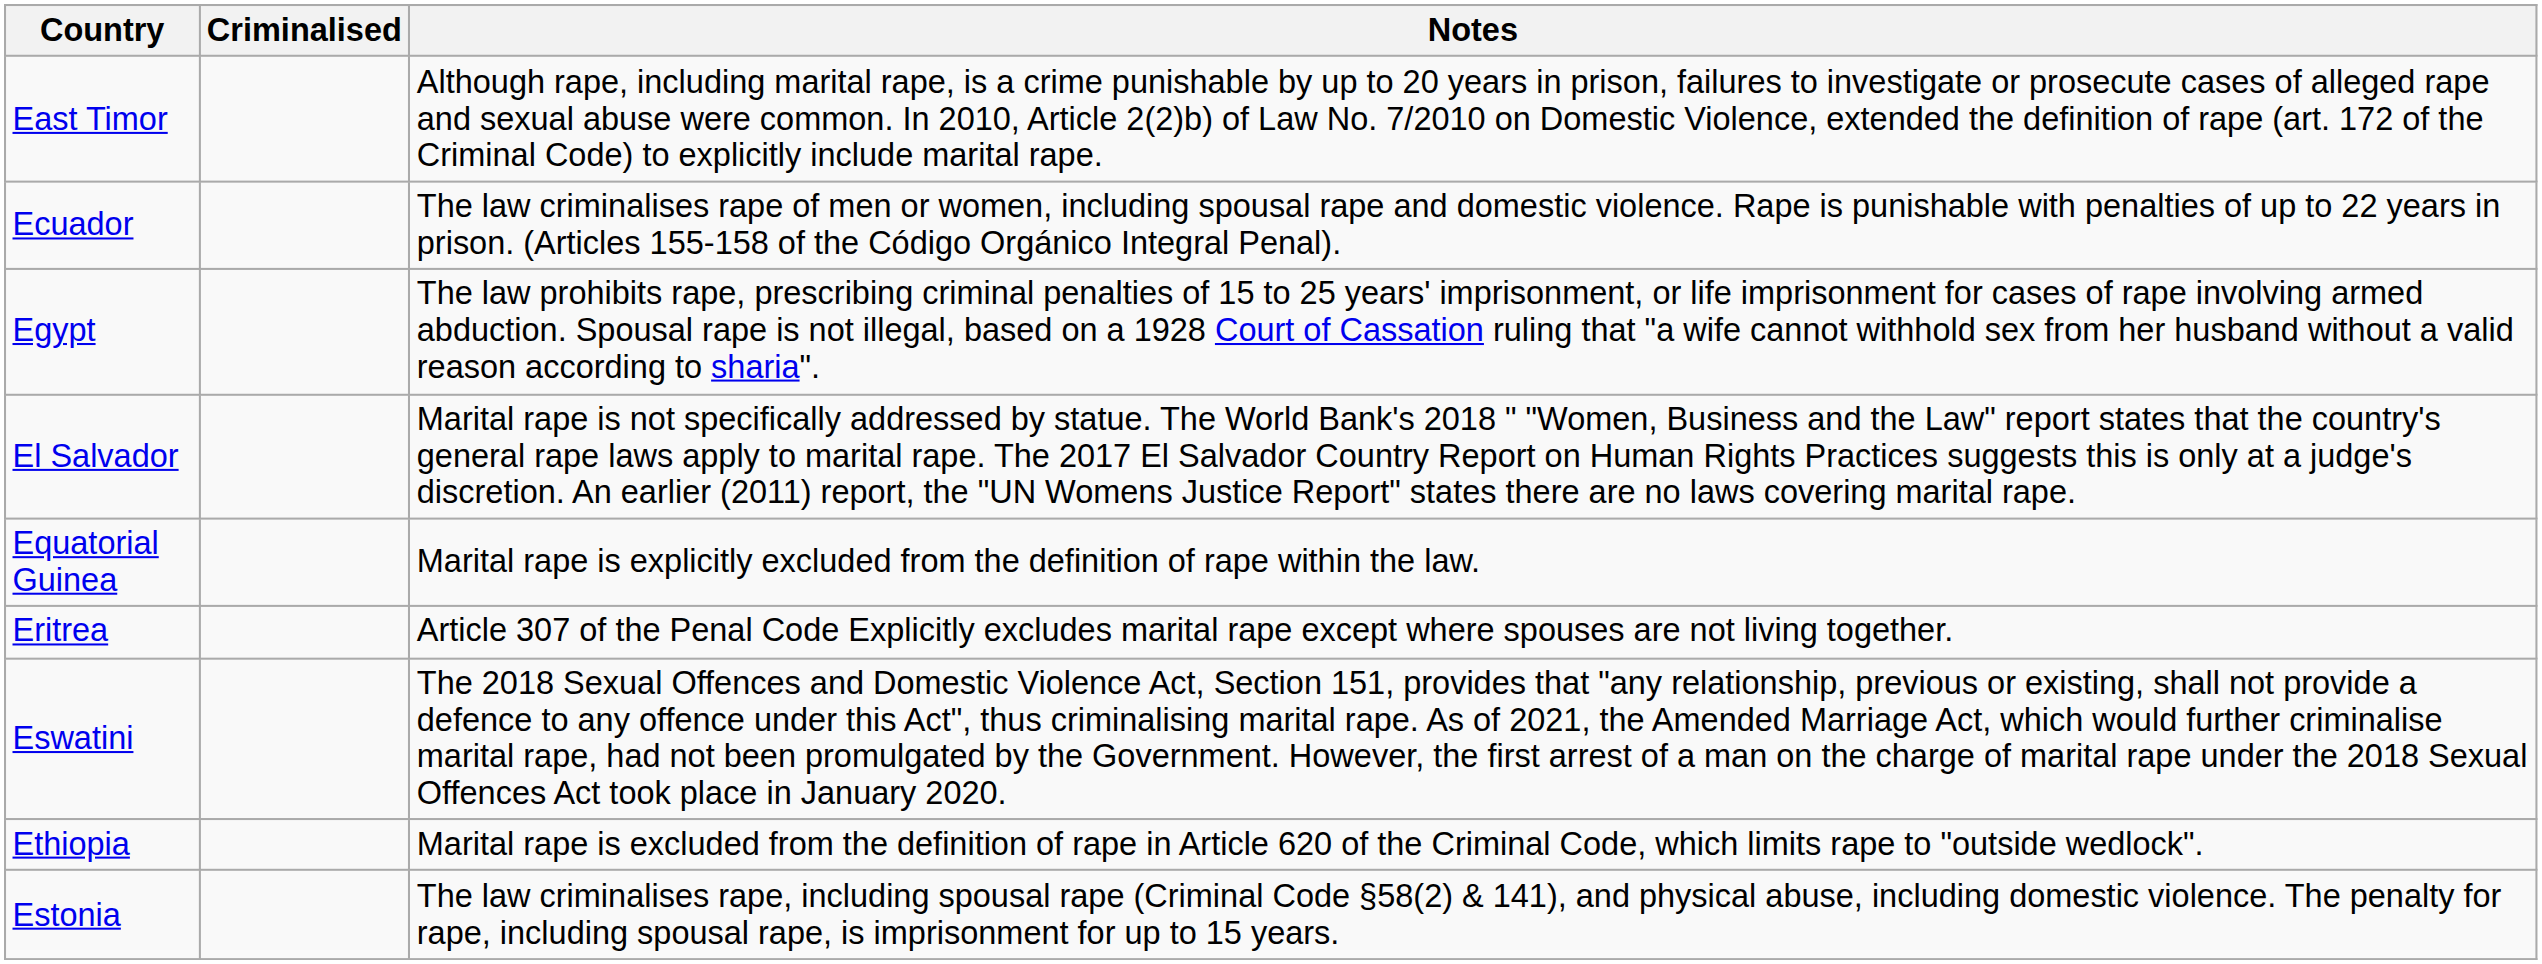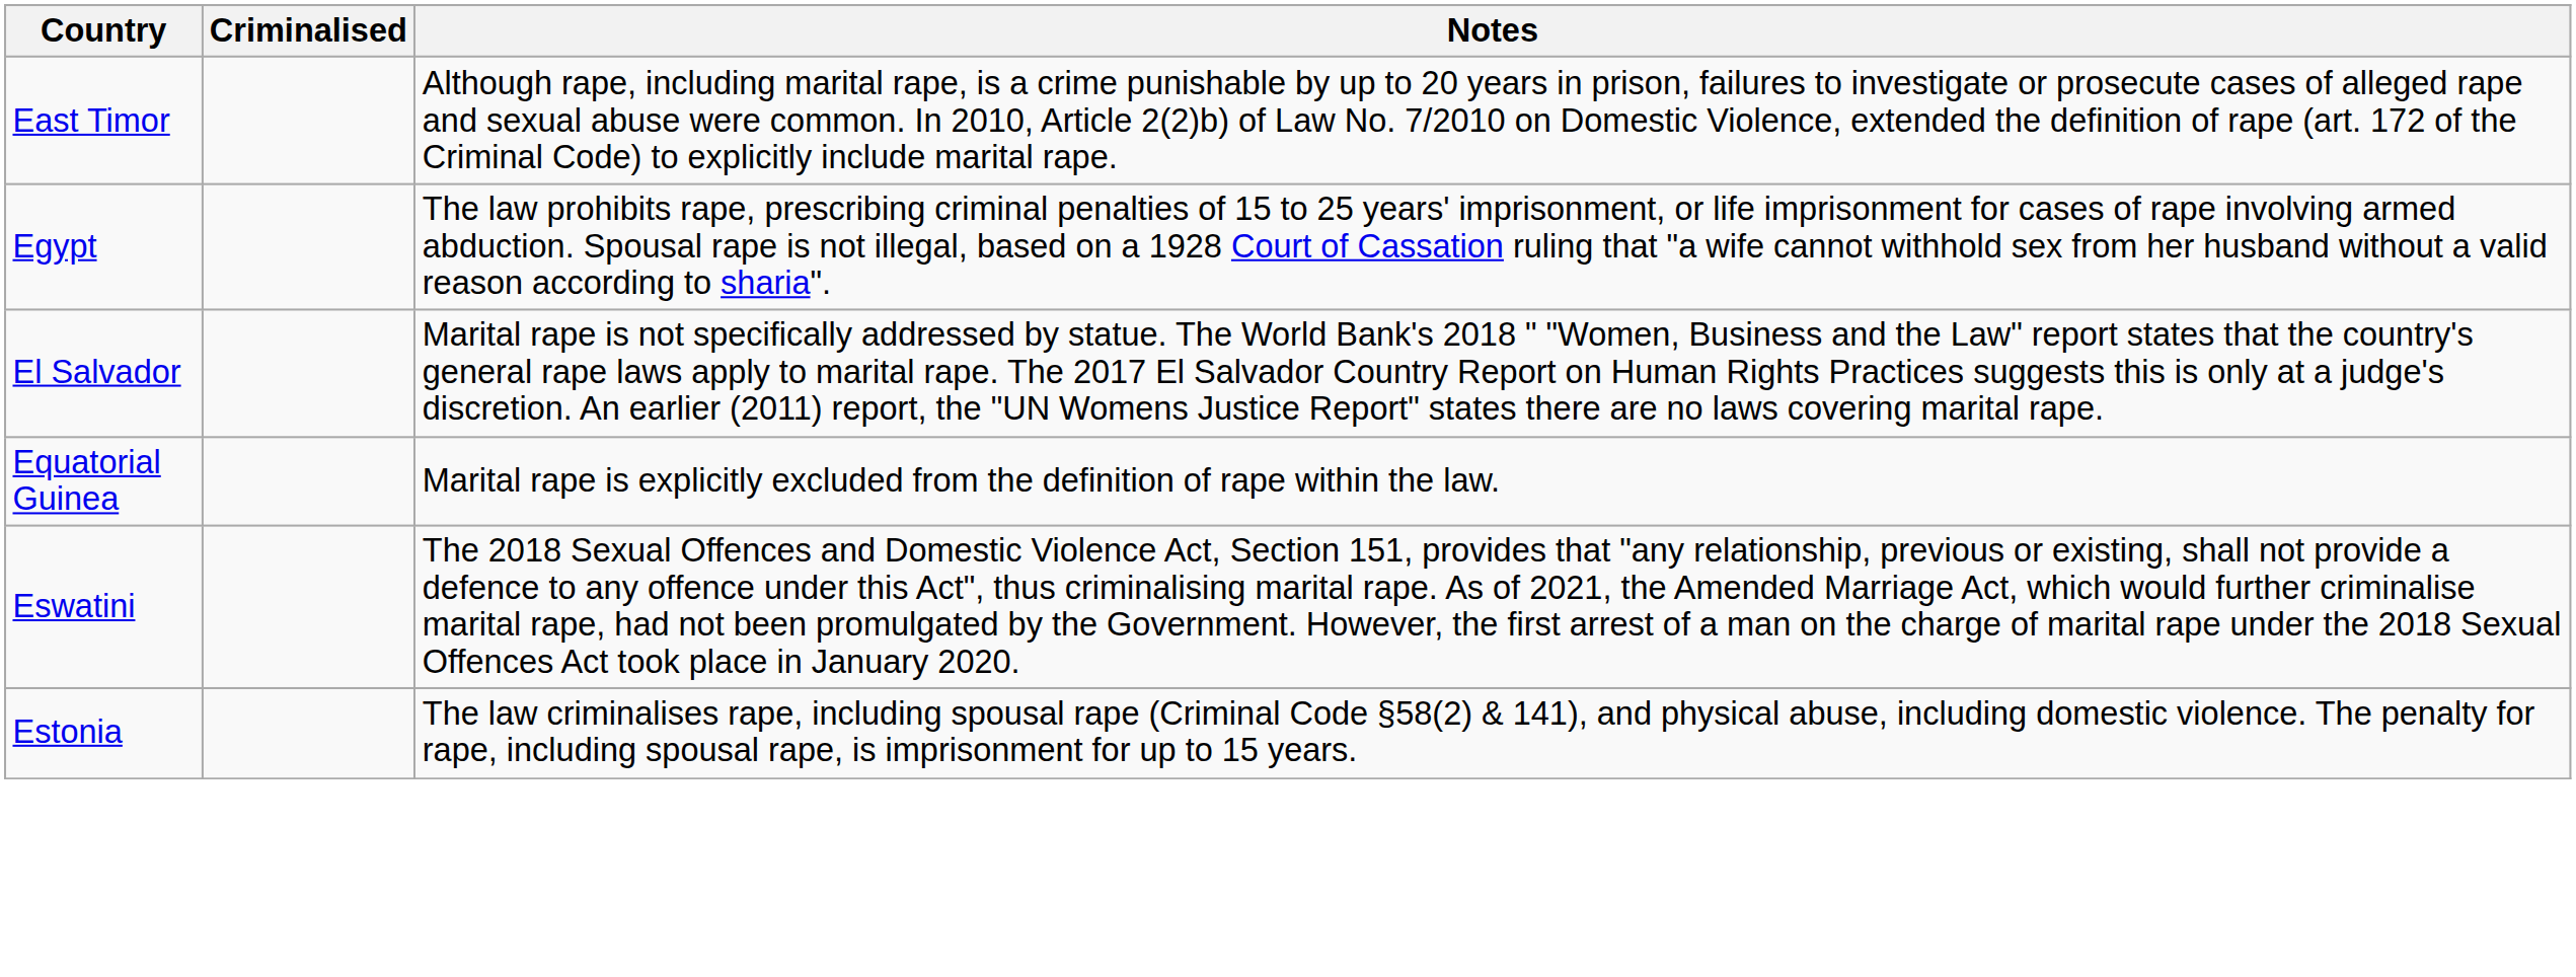- row: Ecuador | The law criminalises rape of men or women, including spousal rape and domestic violence. Rape is punishable with penalties of up to 22 years in prison. (Articles 155-158 of the Código Orgánico Integral Penal).
- row: Eritrea | Article 307 of the Penal Code Explicitly excludes marital rape except where spouses are not living together.
- row: Ethiopia | Marital rape is excluded from the definition of rape in Article 620 of the Criminal Code, which limits rape to "outside wedlock".
